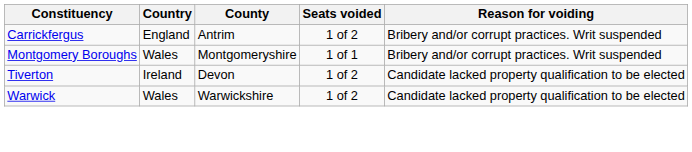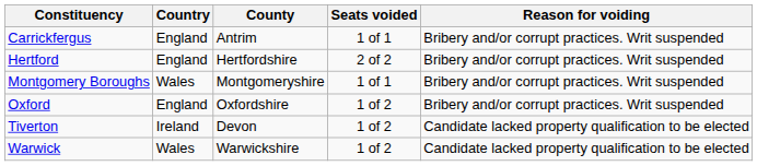Carrickfergus | Seats voided: 1 of 2 -> 1 of 1
+ row: Hertford | England | Hertfordshire | 2 of 2 | Bribery and/or corrupt practices. Writ suspended
+ row: Oxford | England | Oxfordshire | 1 of 2 | Bribery and/or corrupt practices. Writ suspended
